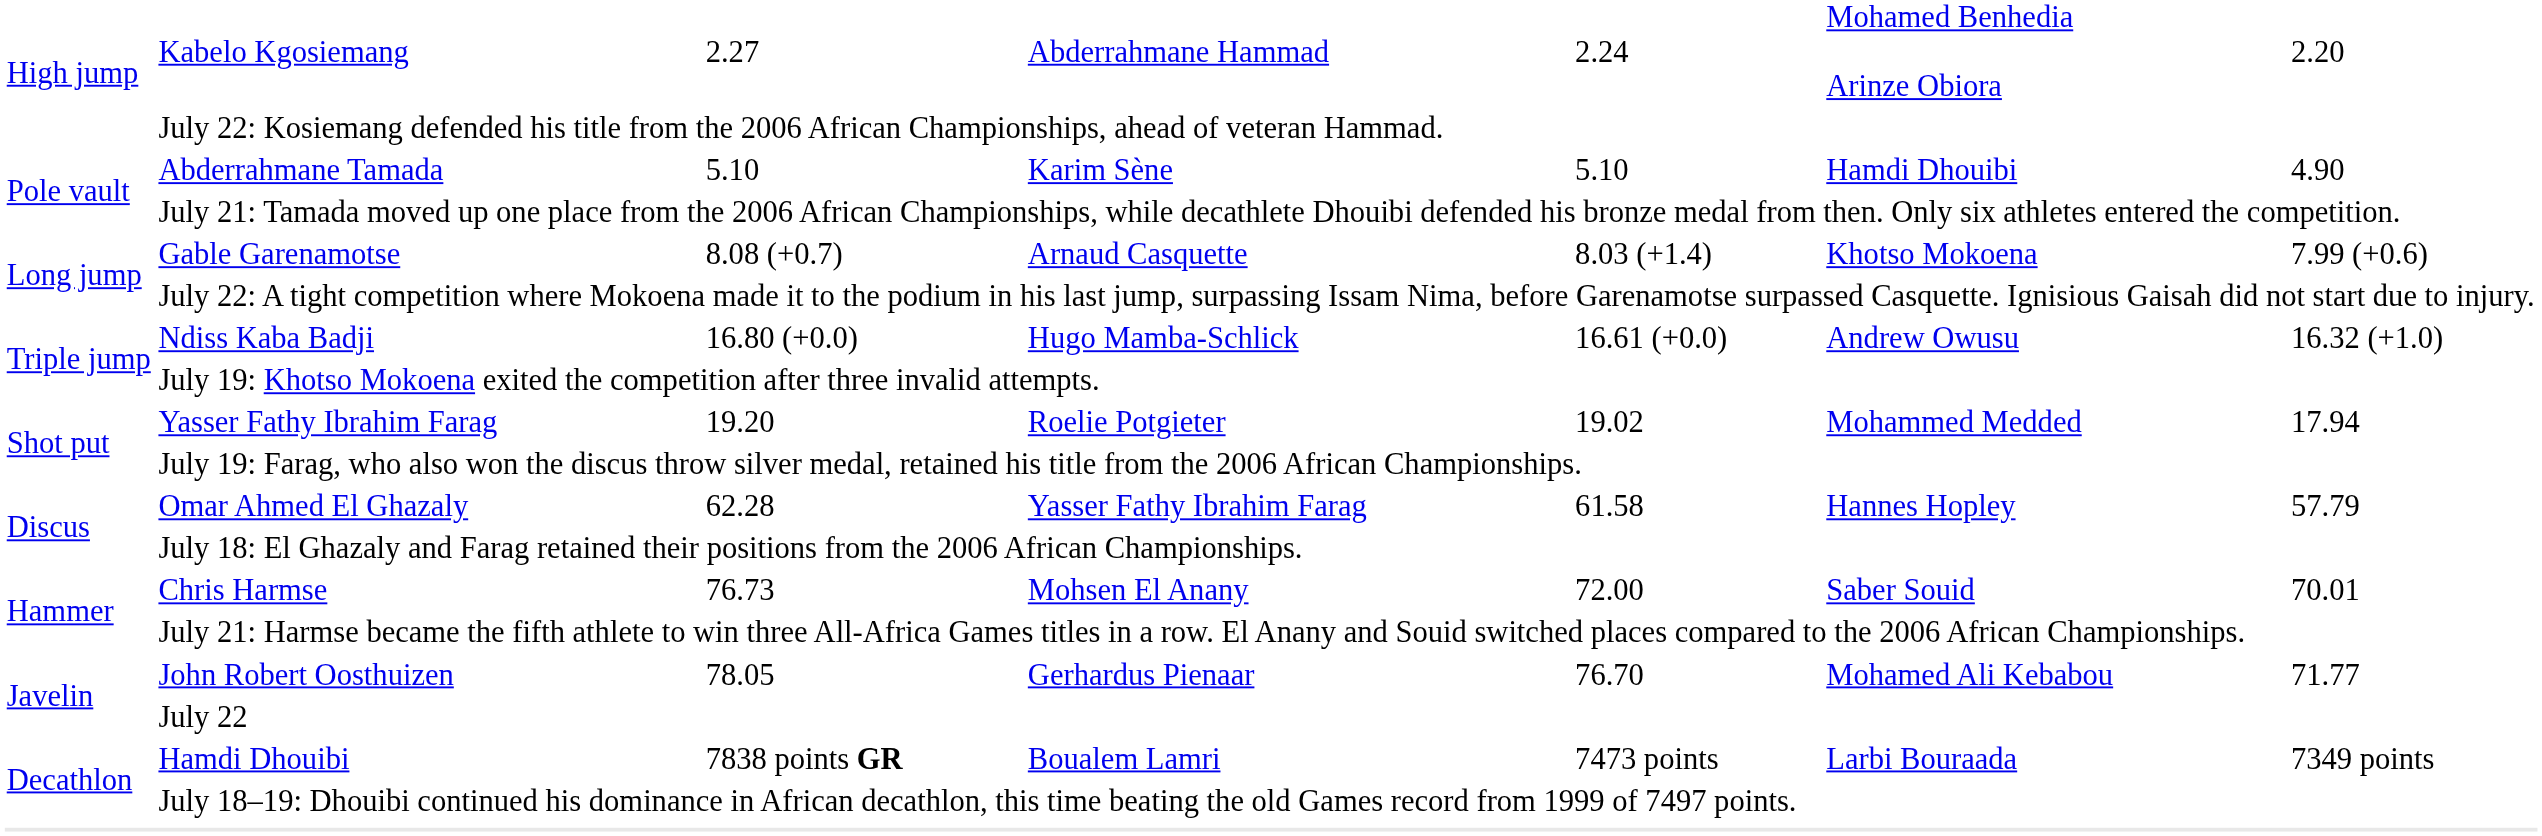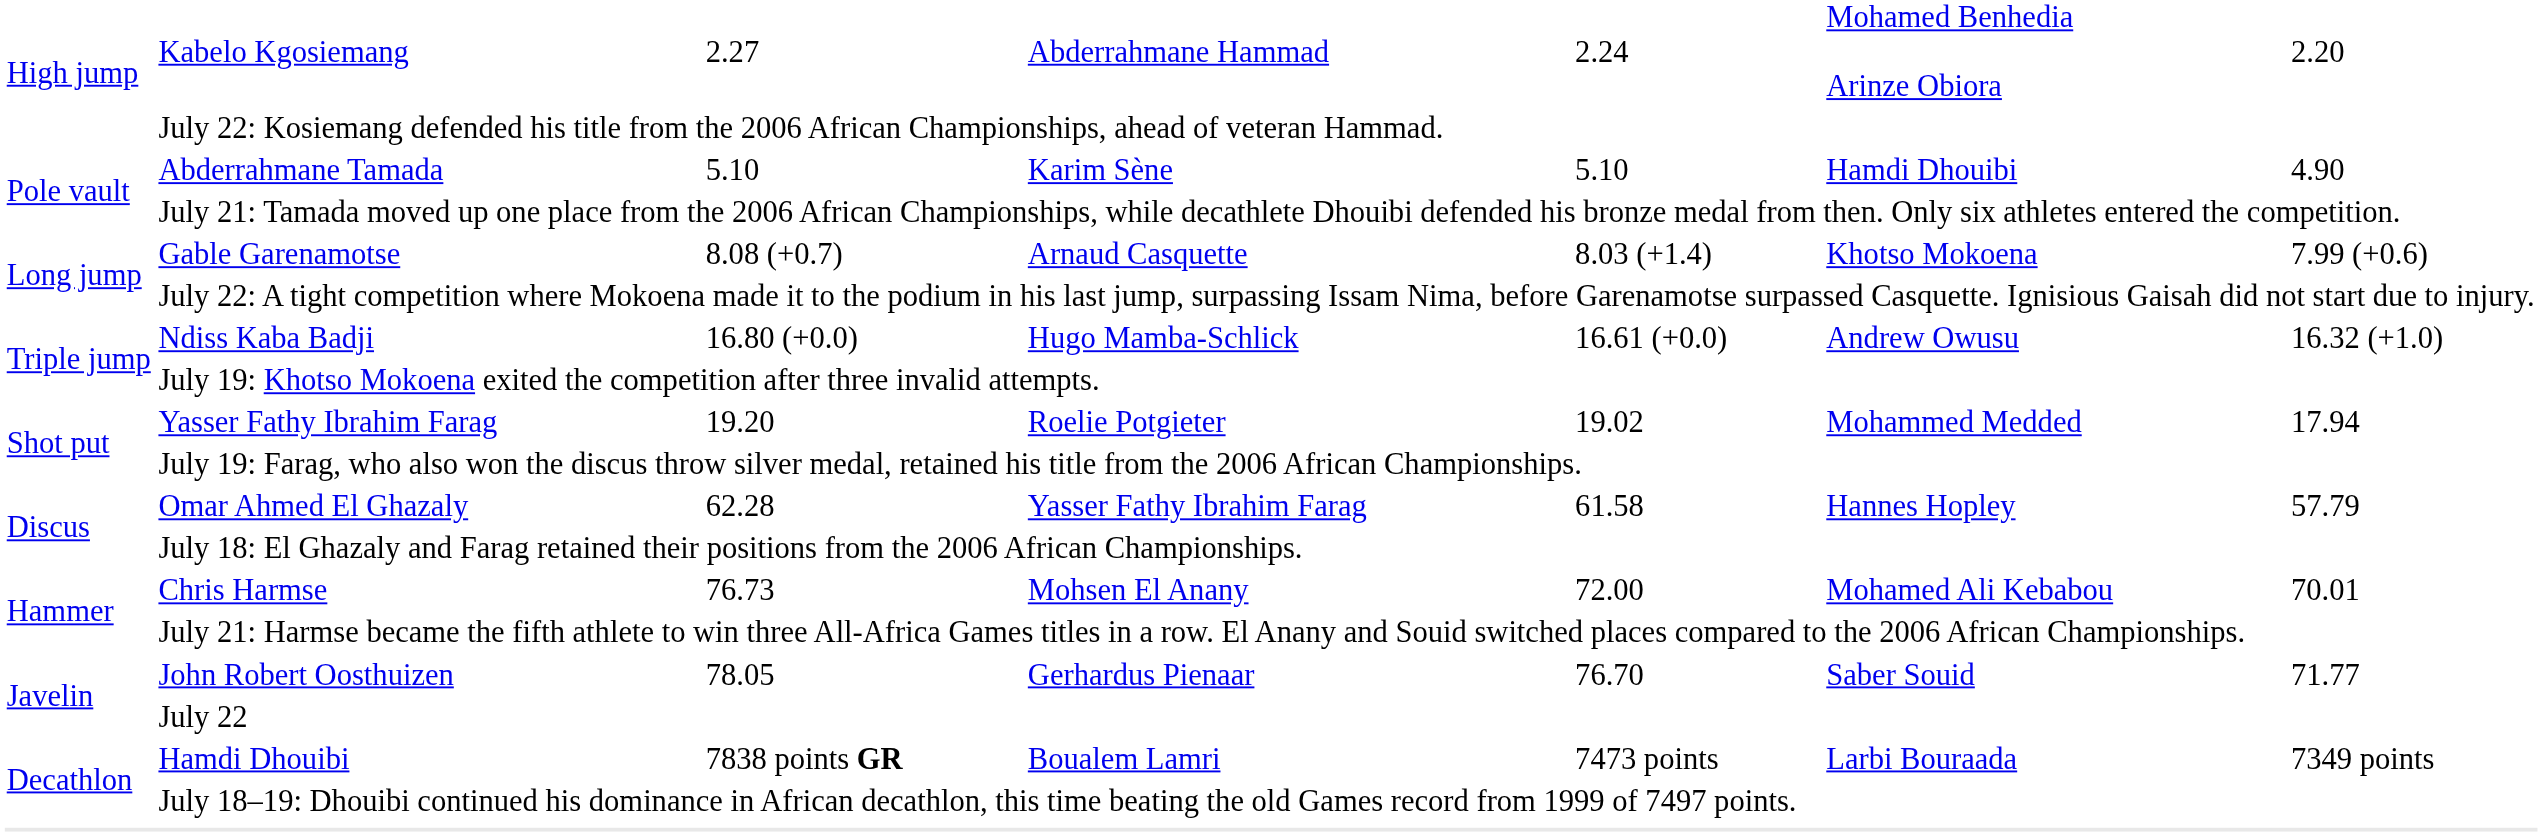Chris Harmse | column 6: Saber Souid -> Mohamed Ali Kebabou
John Robert Oosthuizen | column 6: Mohamed Ali Kebabou -> Saber Souid
